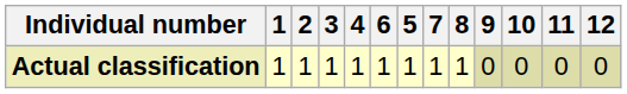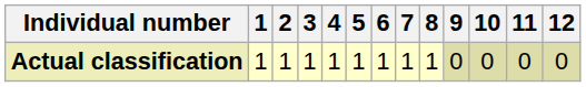columns swapped: 5 <-> 6
